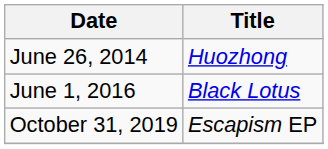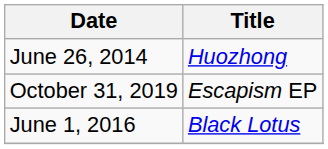rows swapped: June 1, 2016 <-> October 31, 2019
